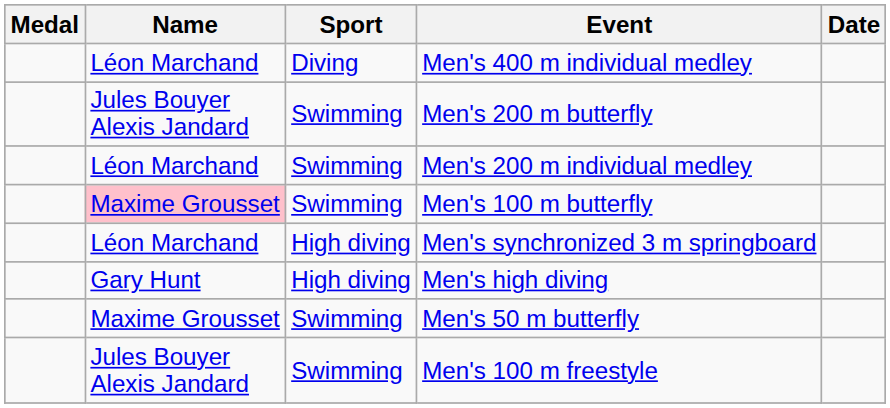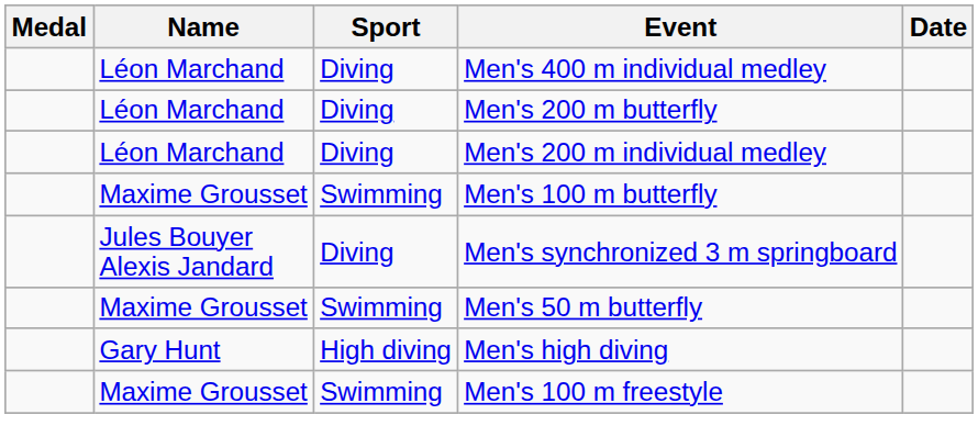Men's 200 m butterfly | Name: Jules Bouyer Alexis Jandard -> Léon Marchand
Men's 200 m butterfly | Sport: Swimming -> Diving
Men's 200 m individual medley | Sport: Swimming -> Diving
Men's 100 m butterfly | Name: pink background -> no background
Men's synchronized 3 m springboard | Name: Léon Marchand -> Jules Bouyer Alexis Jandard
Men's synchronized 3 m springboard | Sport: High diving -> Diving
rows swapped: Men's 50 m butterfly <-> Men's high diving
Men's 100 m freestyle | Name: Jules Bouyer Alexis Jandard -> Maxime Grousset
